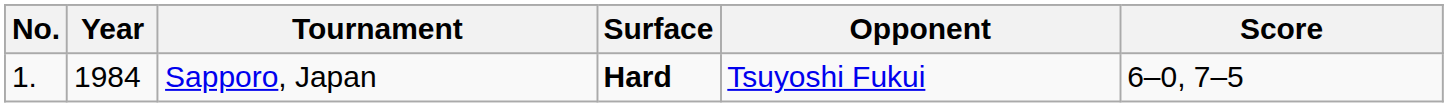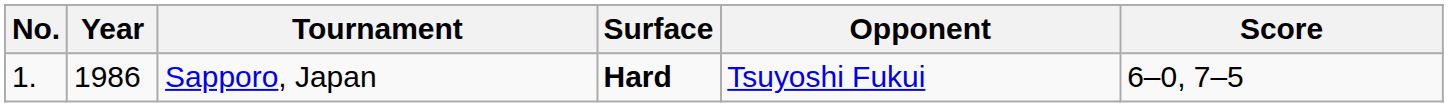Sapporo, Japan | Year: 1984 -> 1986
